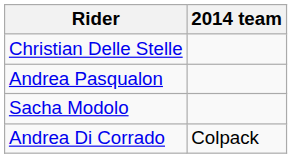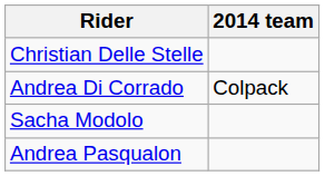rows swapped: Andrea Di Corrado <-> Andrea Pasqualon
